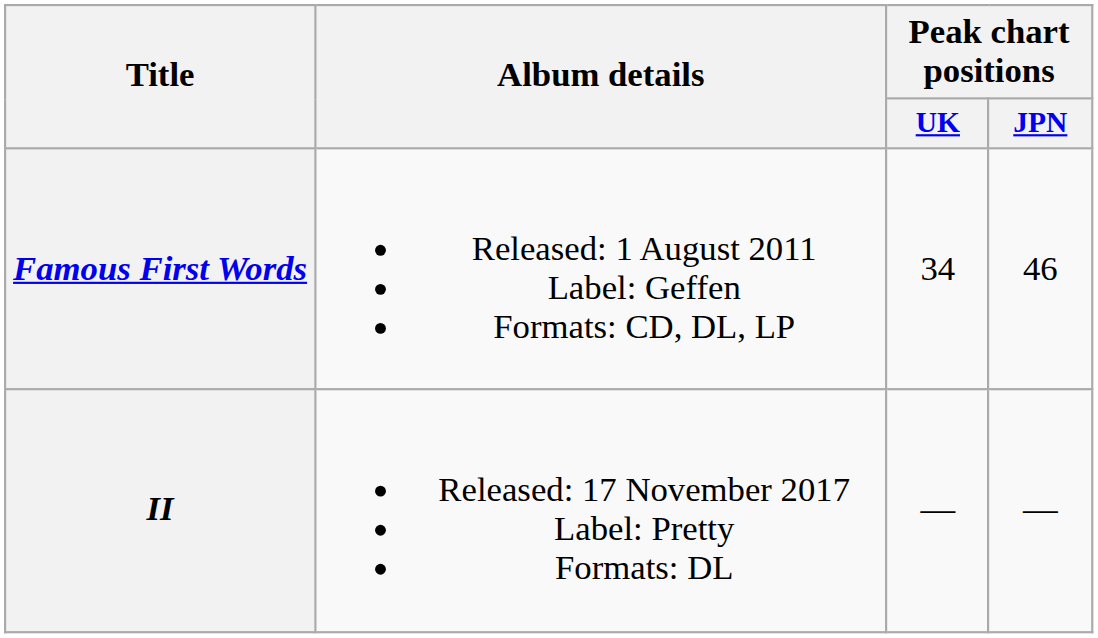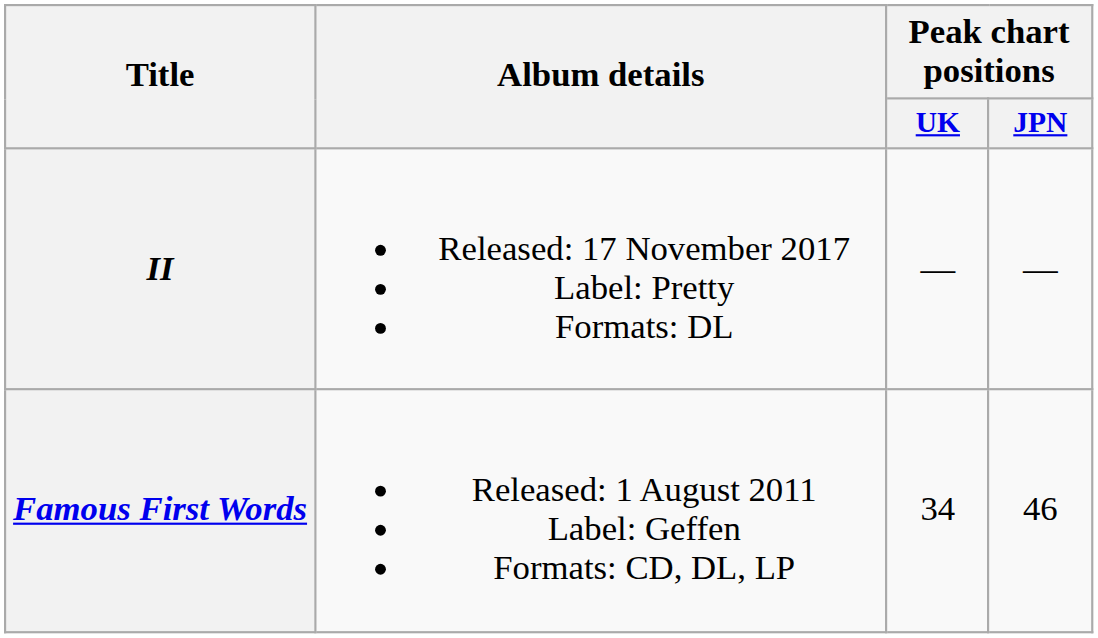rows swapped: Famous First Words <-> II
